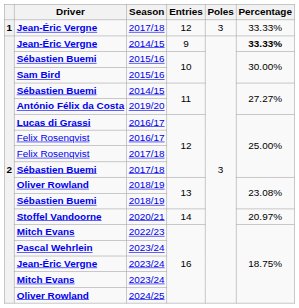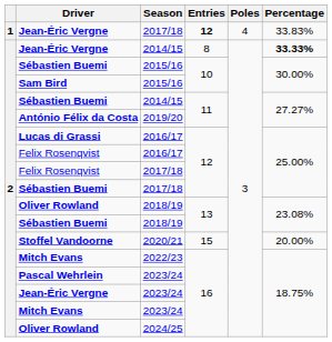Jean-Éric Vergne / 2017/18 | Entries: normal -> bold
Jean-Éric Vergne / 2017/18 | Poles: 3 -> 4
Jean-Éric Vergne / 2017/18 | Percentage: 33.33% -> 33.83%
Jean-Éric Vergne / 2014/15 | Entries: 9 -> 8
Stoffel Vandoorne | Entries: 14 -> 15
Stoffel Vandoorne | Percentage: 20.97% -> 20.00%
